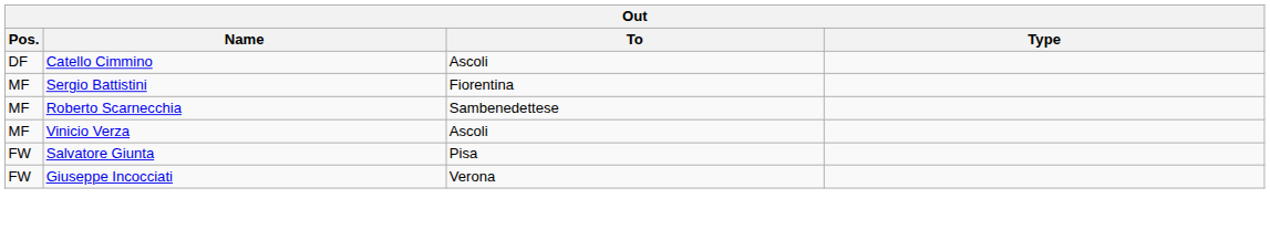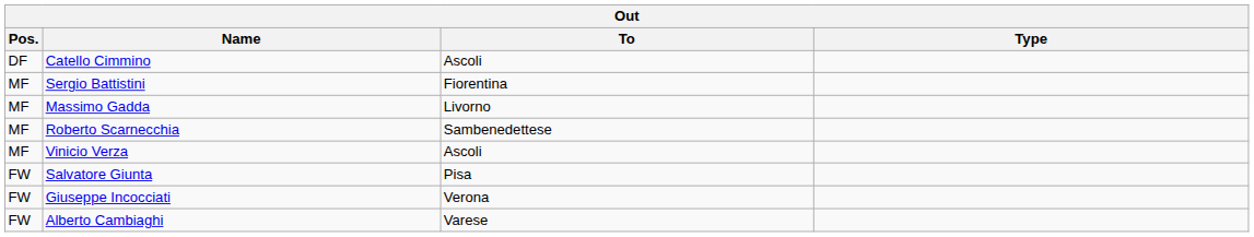+ row: MF | Massimo Gadda | Livorno
+ row: FW | Alberto Cambiaghi | Varese
